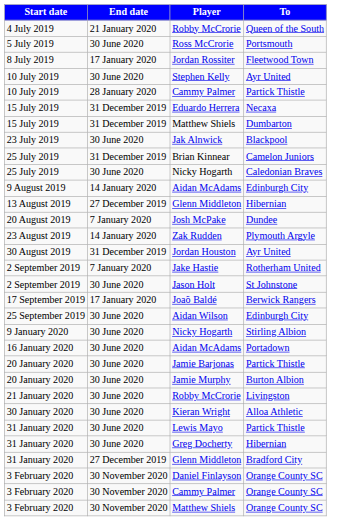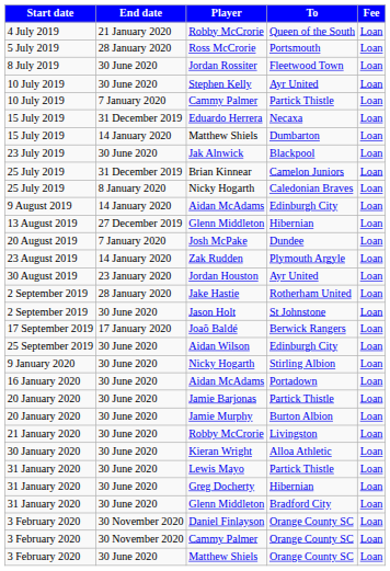+ column: Fee | Loan | Loan | Loan | Loan | Loan | Loan | Loan | Loan | Loan | Loan | Loan | Loan | Loan | Loan | Loan | Loan | Loan | Loan | Loan | Loan | Loan | Loan | Loan | Loan | Loan | Loan | Loan | Loan | Loan | Loan | Loan
Ross McCrorie | End date: 30 June 2020 -> 28 January 2020
Jordan Rossiter | End date: 17 January 2020 -> 30 June 2020
Cammy Palmer / Partick Thistle | End date: 28 January 2020 -> 7 January 2020
Matthew Shiels / Dumbarton | End date: 31 December 2019 -> 14 January 2020
Nicky Hogarth / Caledonian Braves | End date: 30 June 2020 -> 8 January 2020
Jordan Houston | End date: 31 December 2019 -> 23 January 2020
Jake Hastie | End date: 7 January 2020 -> 28 January 2020
Glenn Middleton / Bradford City | End date: 27 December 2019 -> 30 June 2020
Matthew Shiels / Orange County SC | End date: 30 November 2020 -> 30 June 2020
